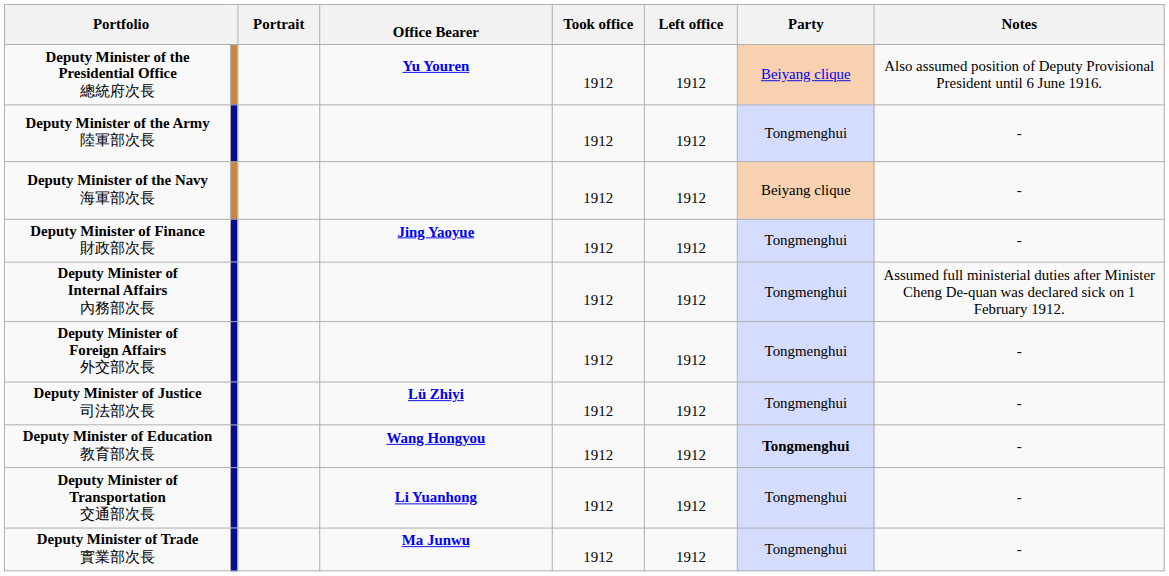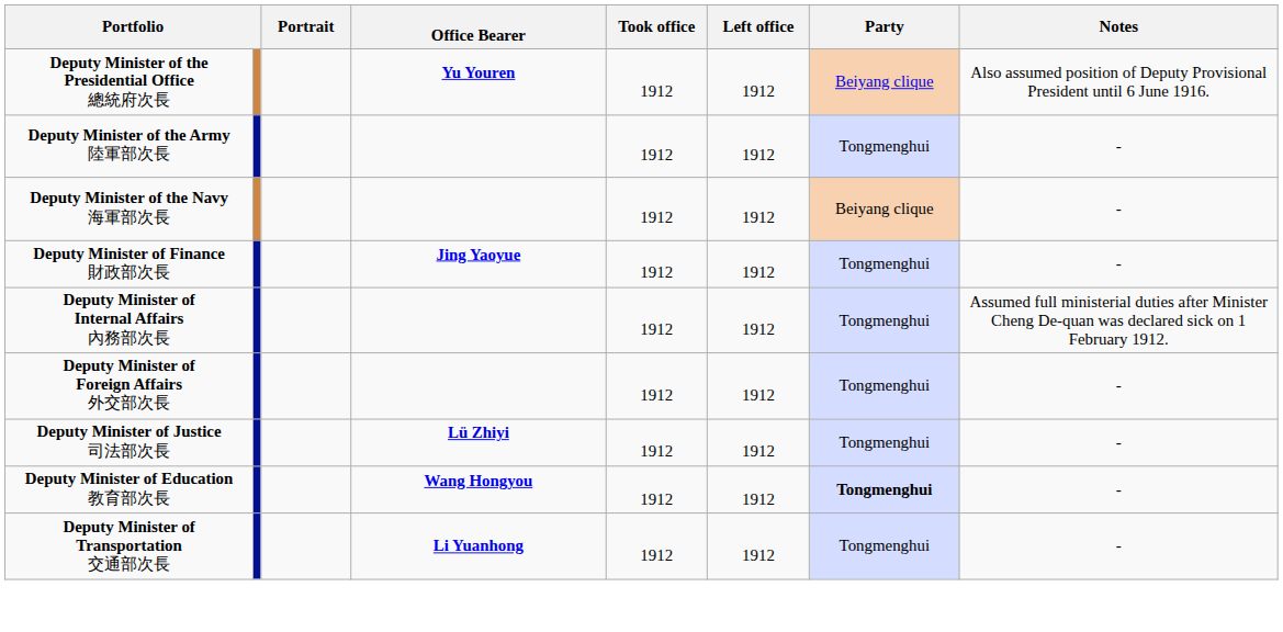- row: Deputy Minister of Trade 實業部次長 | Ma Junwu | 1912 | 1912 | Tongmenghui | -
